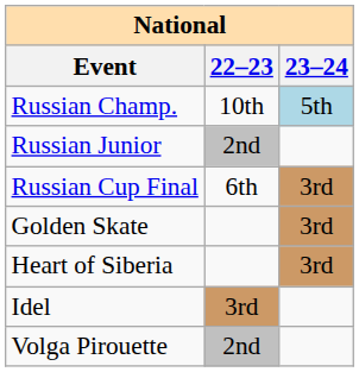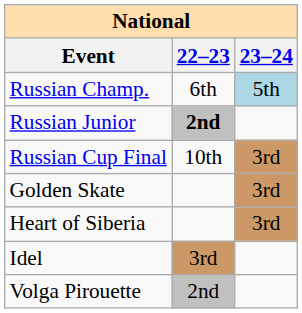Russian Champ. | 22–23: 10th -> 6th
Russian Junior | 22–23: normal -> bold
Russian Cup Final | 22–23: 6th -> 10th
